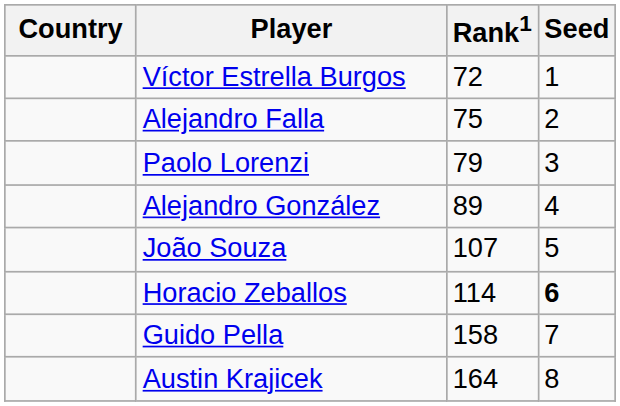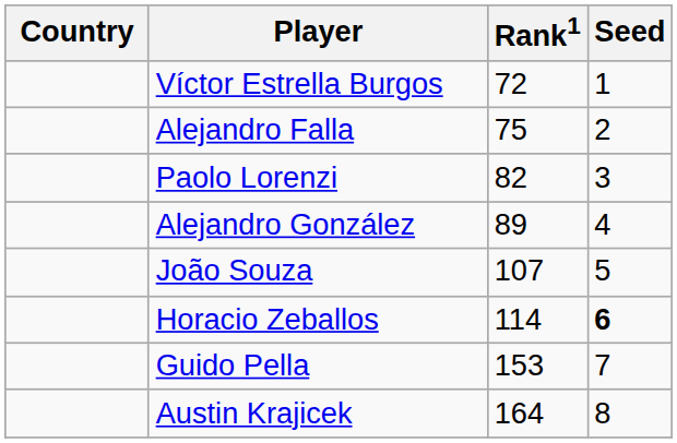Paolo Lorenzi | Rank1: 79 -> 82
Guido Pella | Rank1: 158 -> 153
